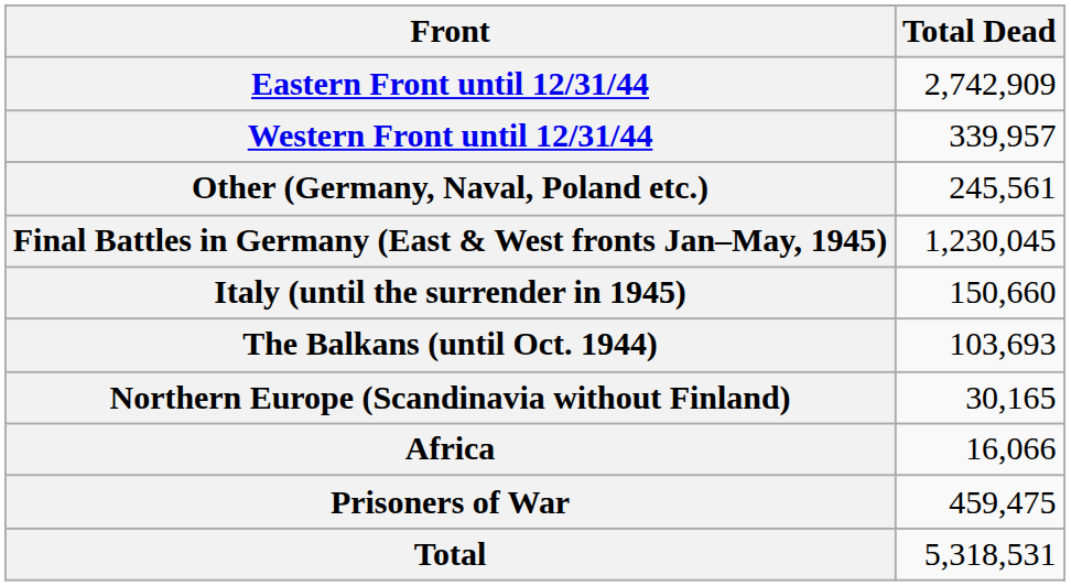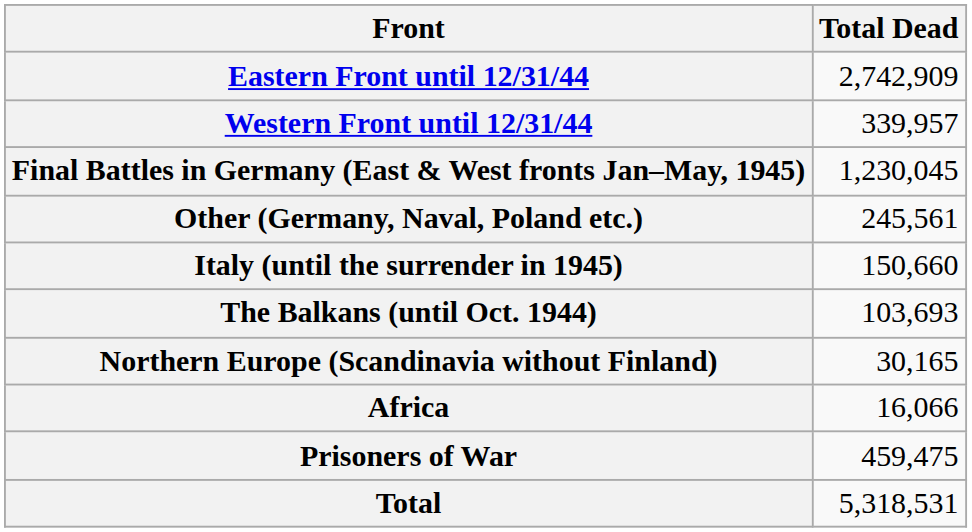rows swapped: Final Battles in Germany (East & West fronts Jan–May, 1945) <-> Other (Germany, Naval, Poland etc.)
